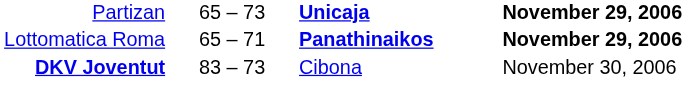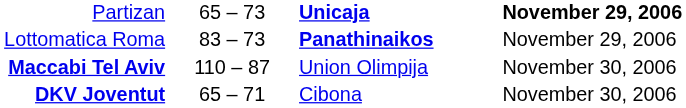Lottomatica Roma | column 2: 65 – 71 -> 83 – 73
Lottomatica Roma | column 4: bold -> normal
+ row: Maccabi Tel Aviv | 110 – 87 | Union Olimpija | November 30, 2006
DKV Joventut | column 2: 83 – 73 -> 65 – 71
